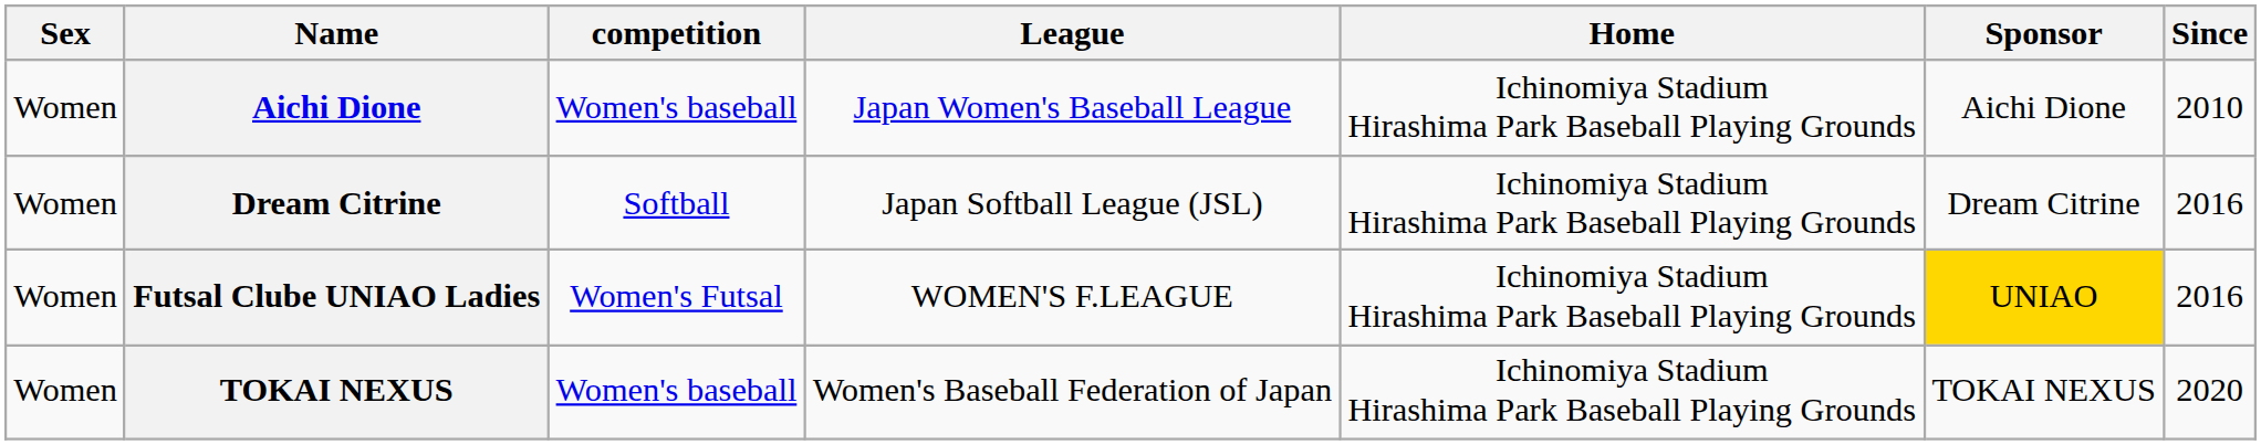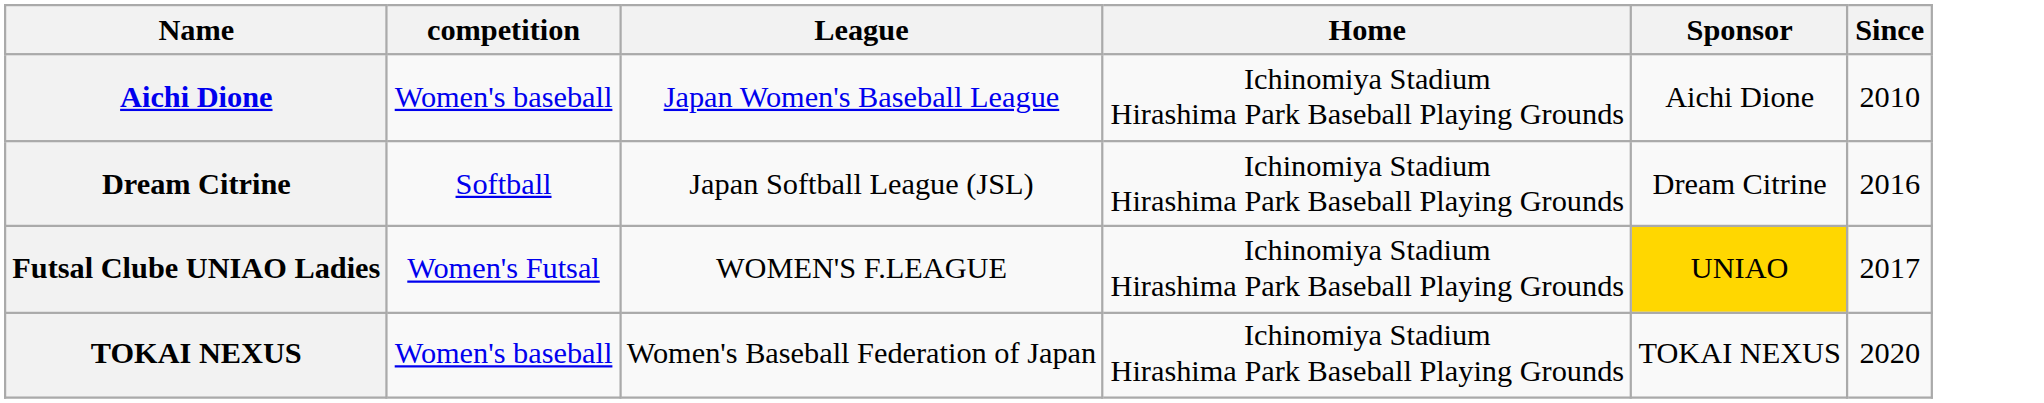- column: Sex | Women | Women | Women | Women
Futsal Clube UNIAO Ladies | Since: 2016 -> 2017
